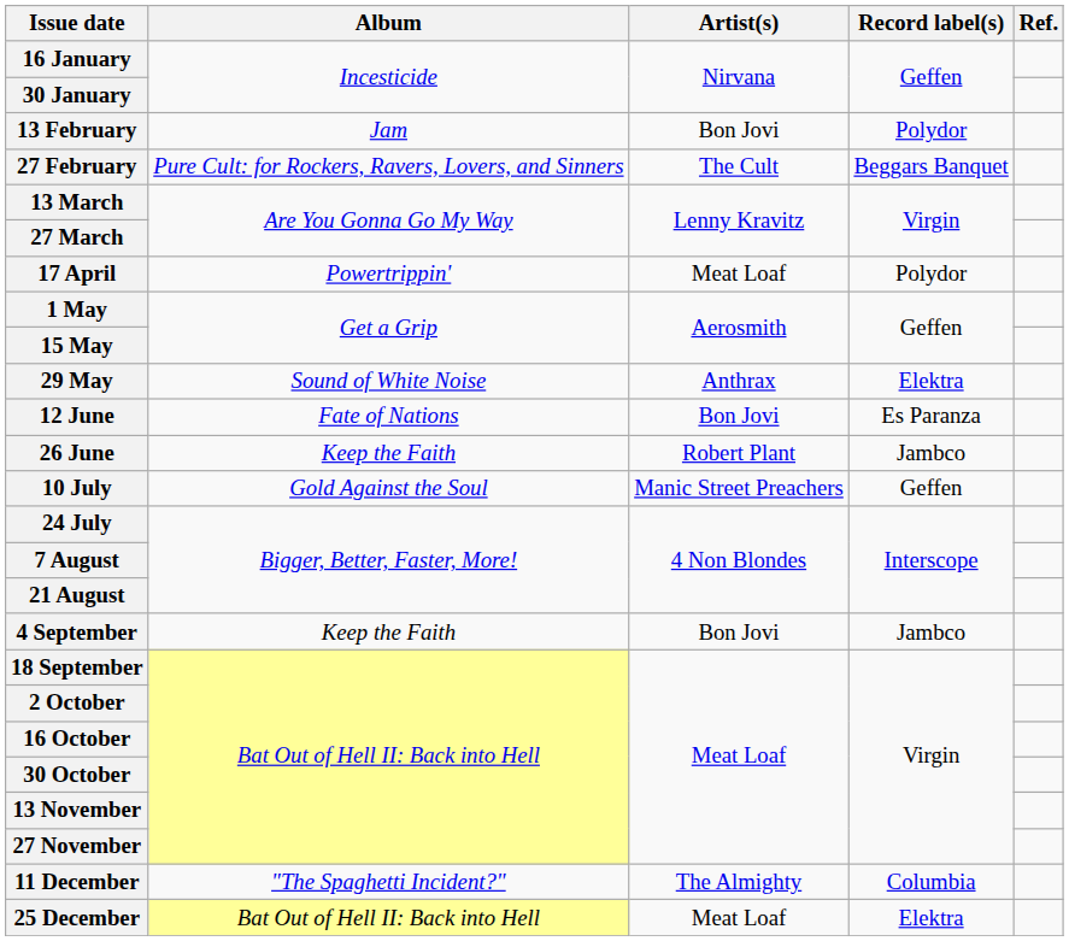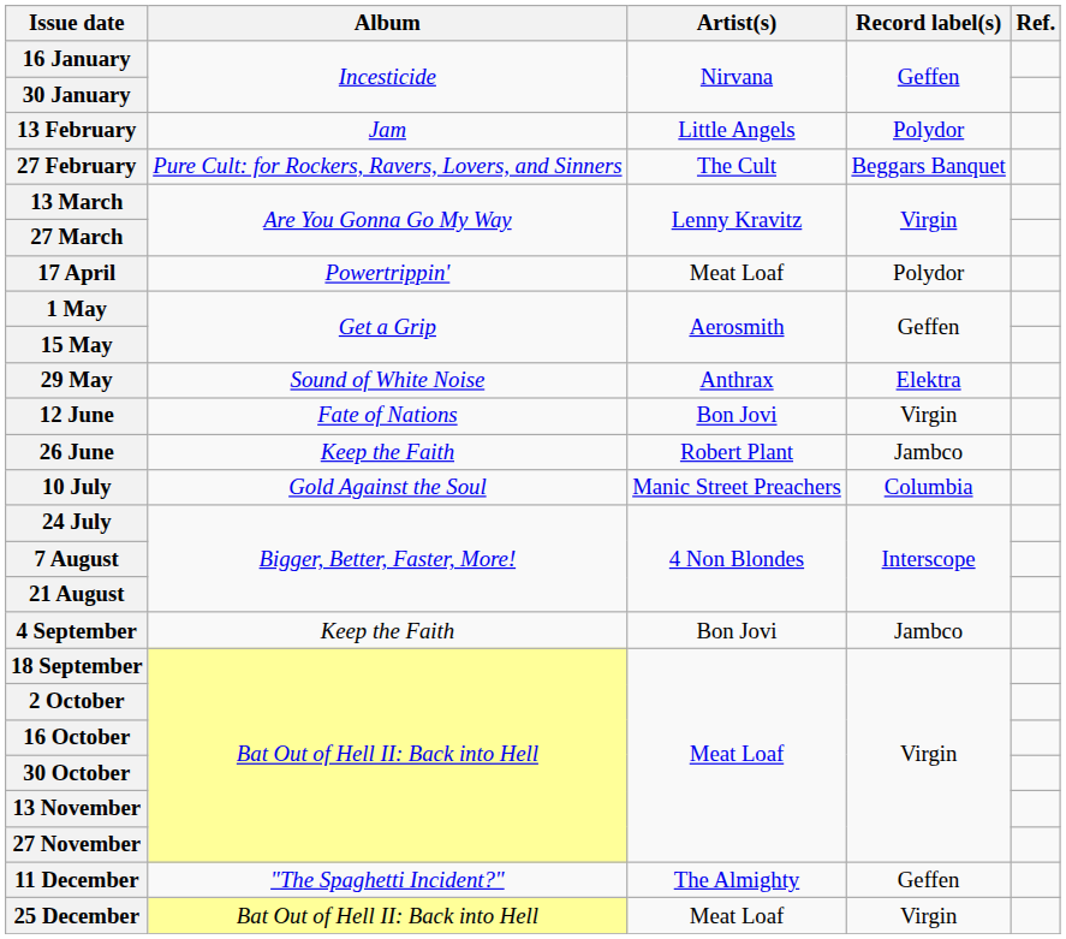13 February | Artist(s): Bon Jovi -> Little Angels
12 June | Record label(s): Es Paranza -> Virgin
10 July | Record label(s): Geffen -> Columbia
11 December | Record label(s): Columbia -> Geffen
25 December | Record label(s): Elektra -> Virgin
